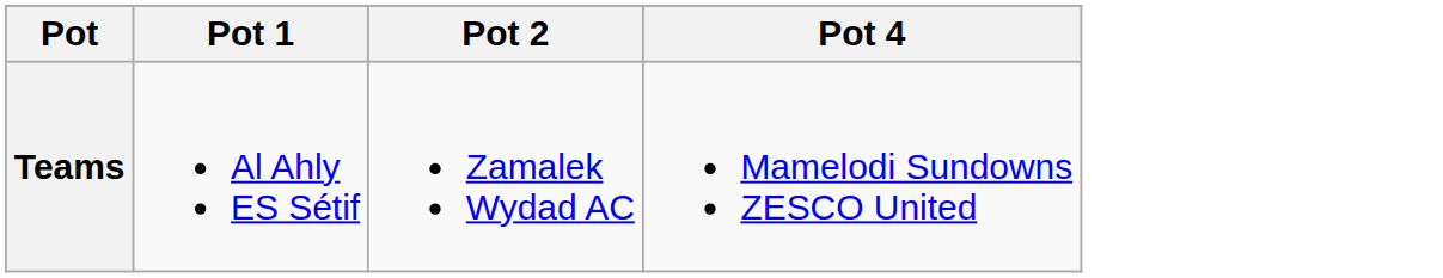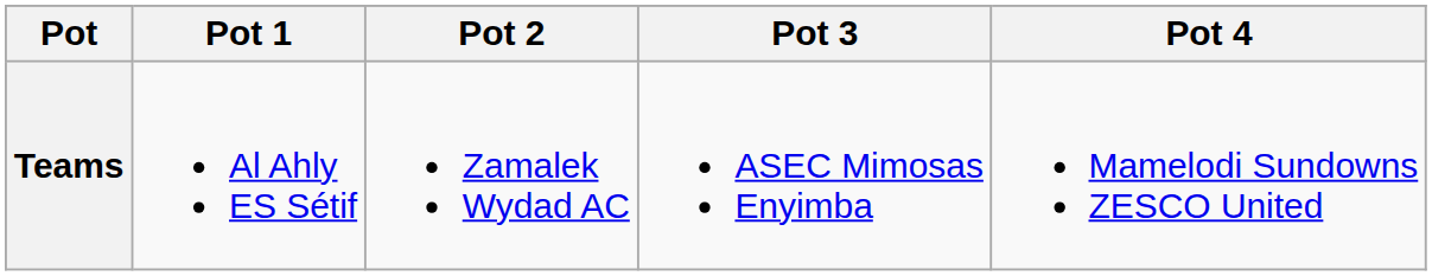+ column: Pot 3 | ASEC Mimosas Enyimba
